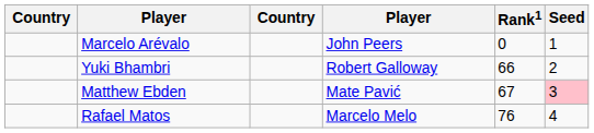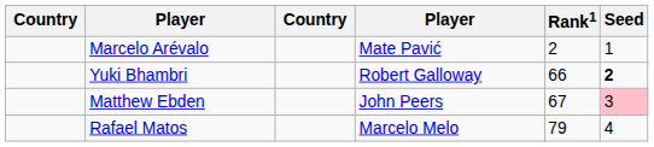Marcelo Arévalo | column 4: John Peers -> Mate Pavić
Marcelo Arévalo | Rank1: 0 -> 2
Yuki Bhambri | Seed: normal -> bold
Matthew Ebden | column 4: Mate Pavić -> John Peers
Rafael Matos | Rank1: 76 -> 79
